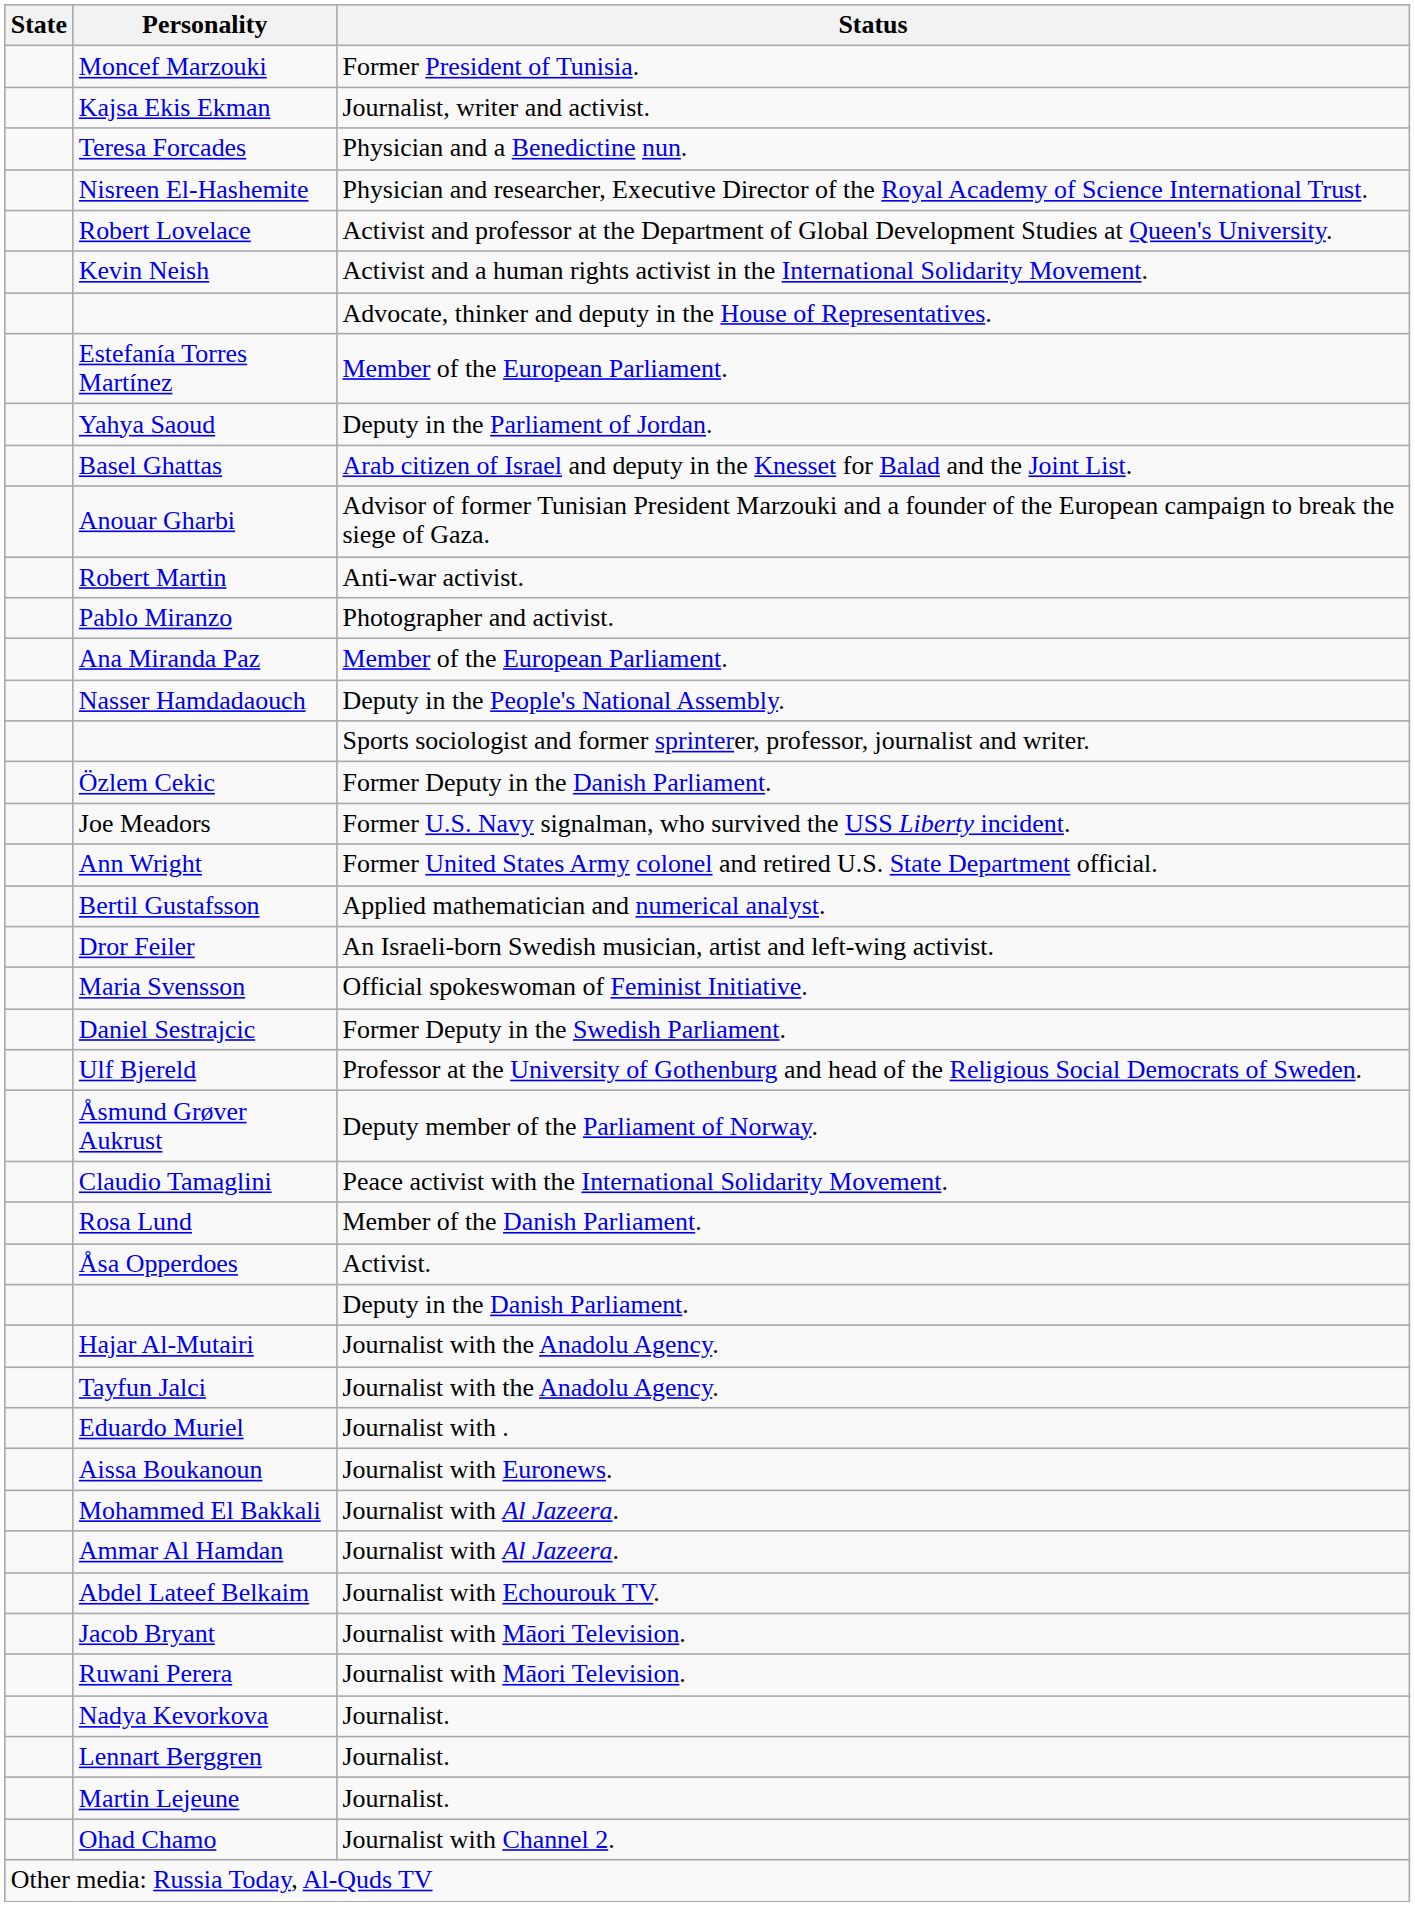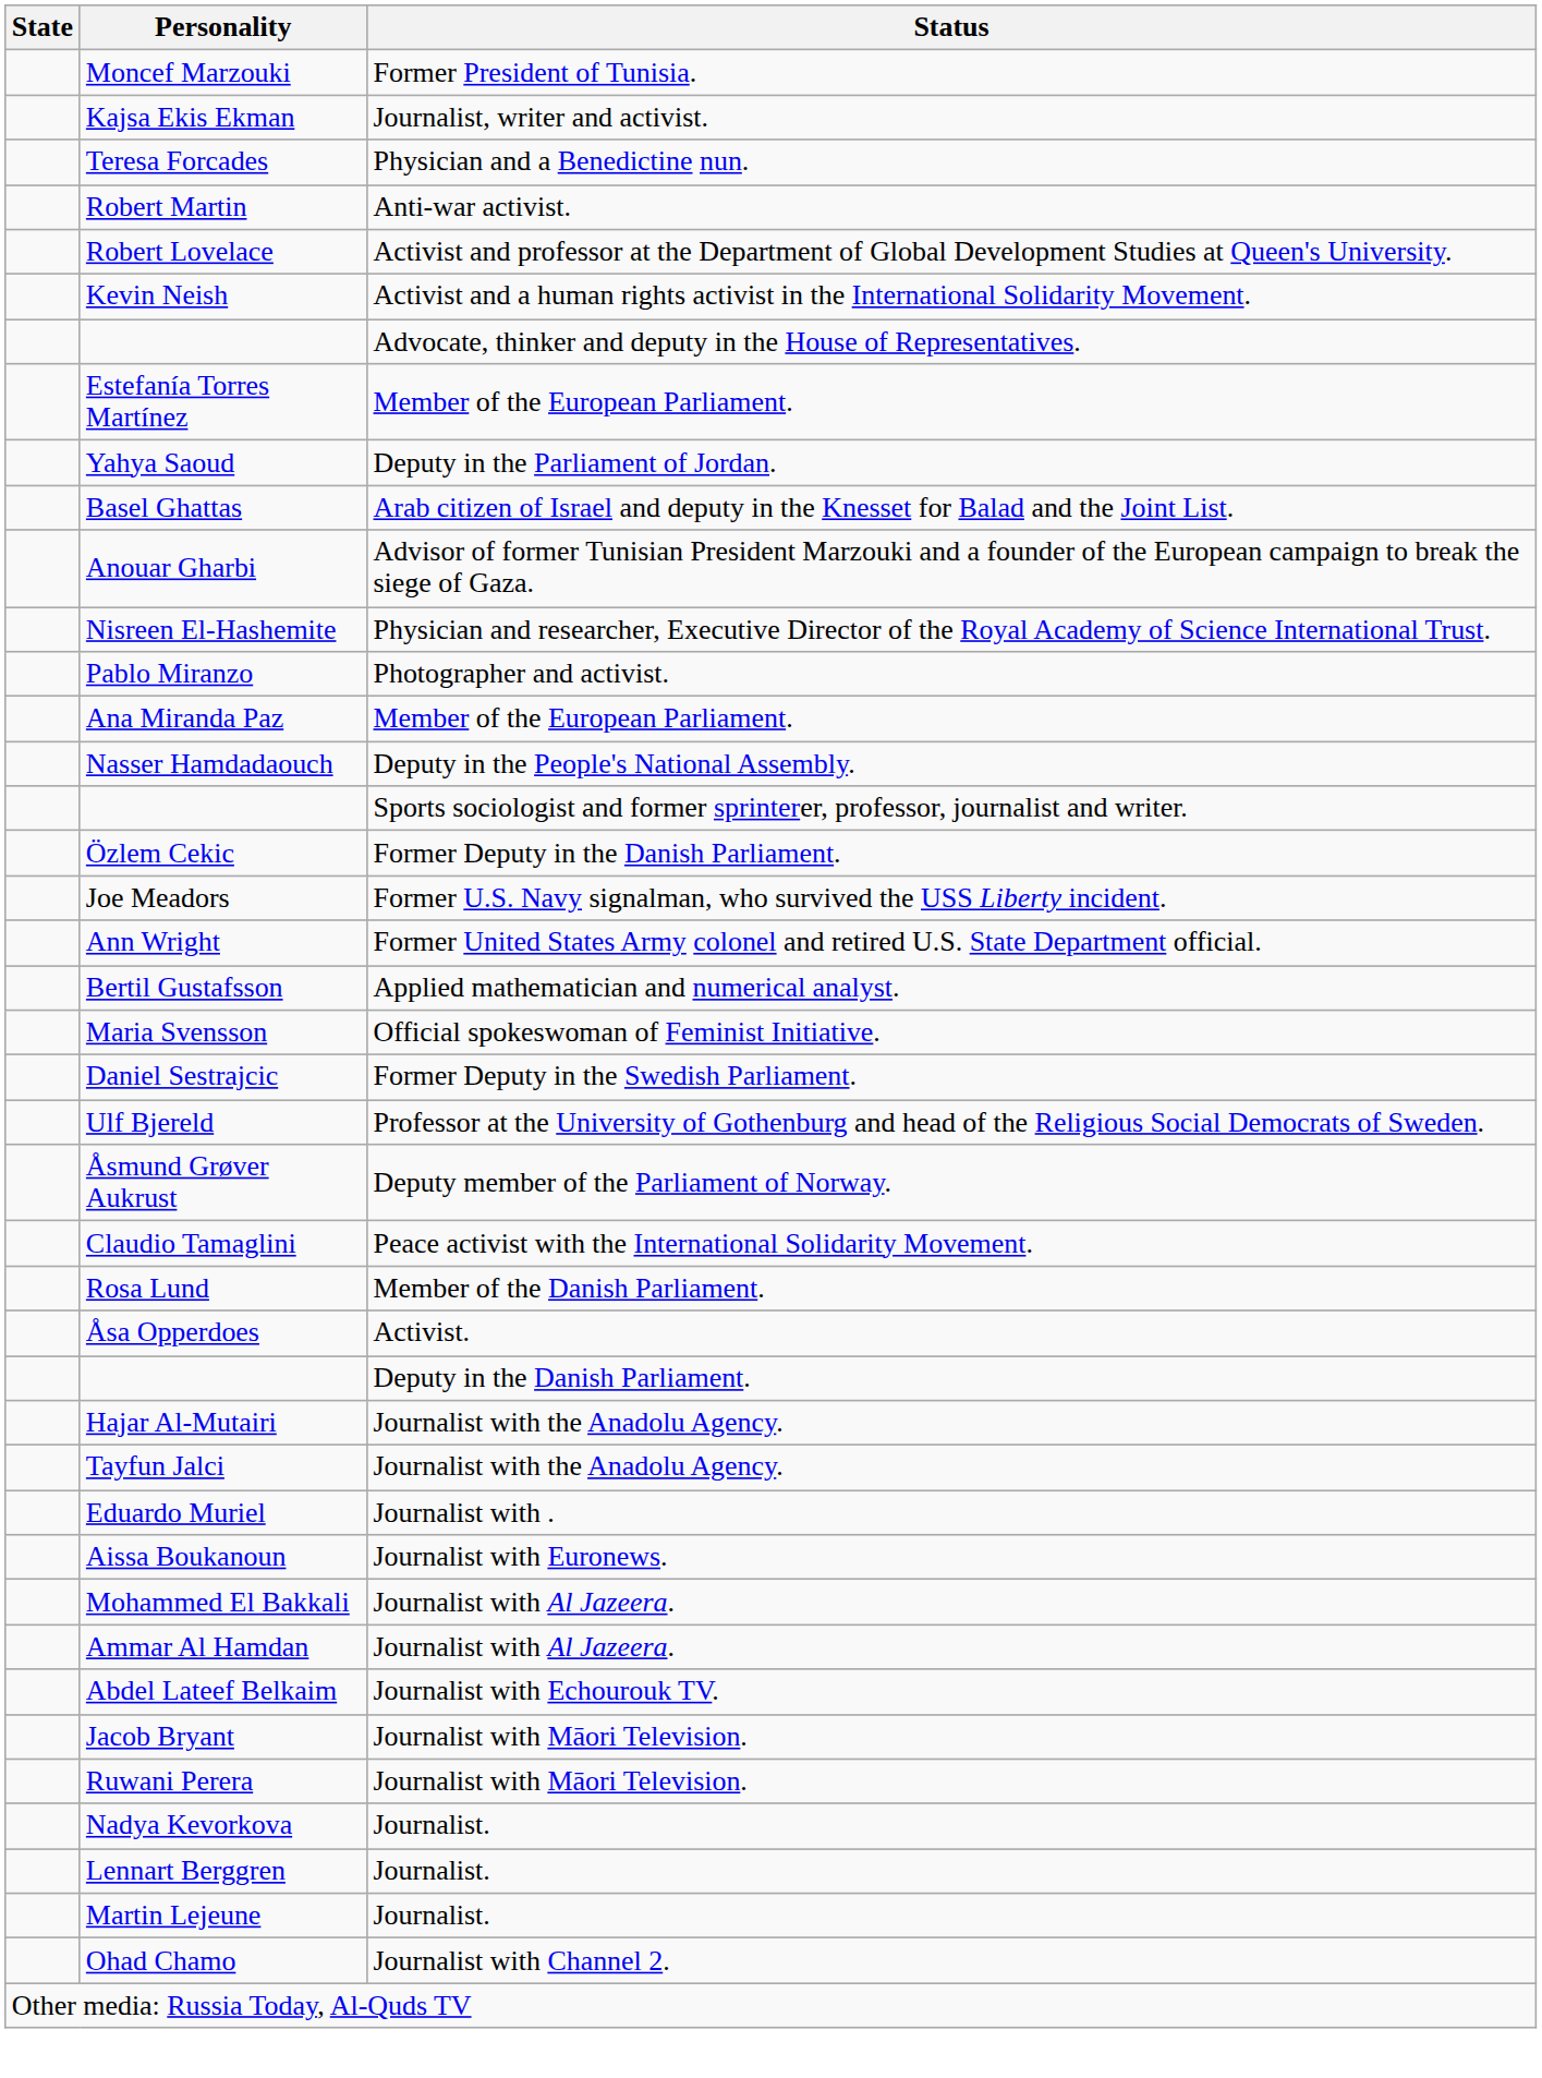rows swapped: Nisreen El-Hashemite <-> Robert Martin
- row: Dror Feiler | An Israeli-born Swedish musician, artist and left-wing activist.
